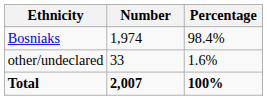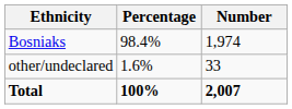columns swapped: Number <-> Percentage
